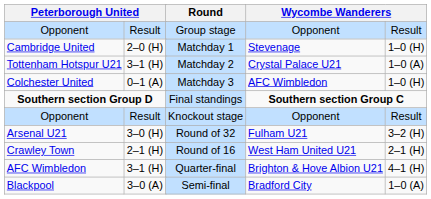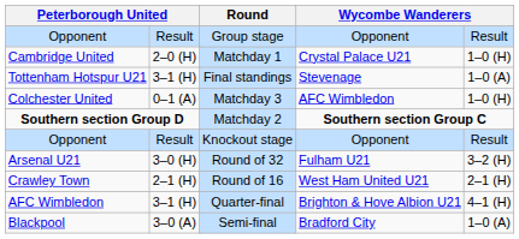Cambridge United | column 6: Stevenage -> Crystal Palace U21
Tottenham Hotspur U21 | Round: Matchday 2 -> Final standings
Tottenham Hotspur U21 | column 6: Crystal Palace U21 -> Stevenage
Southern section Group D | Round: Final standings -> Matchday 2
